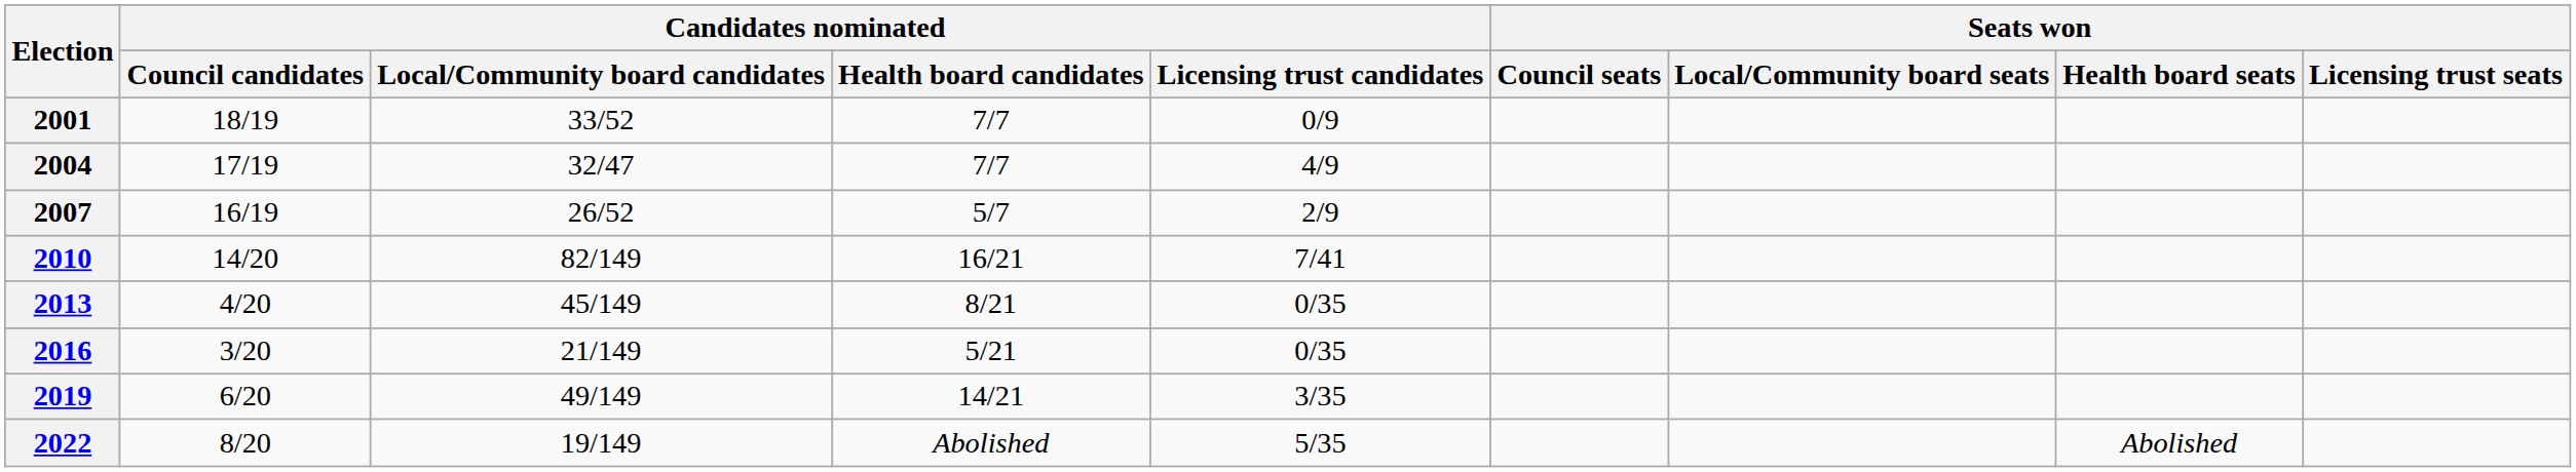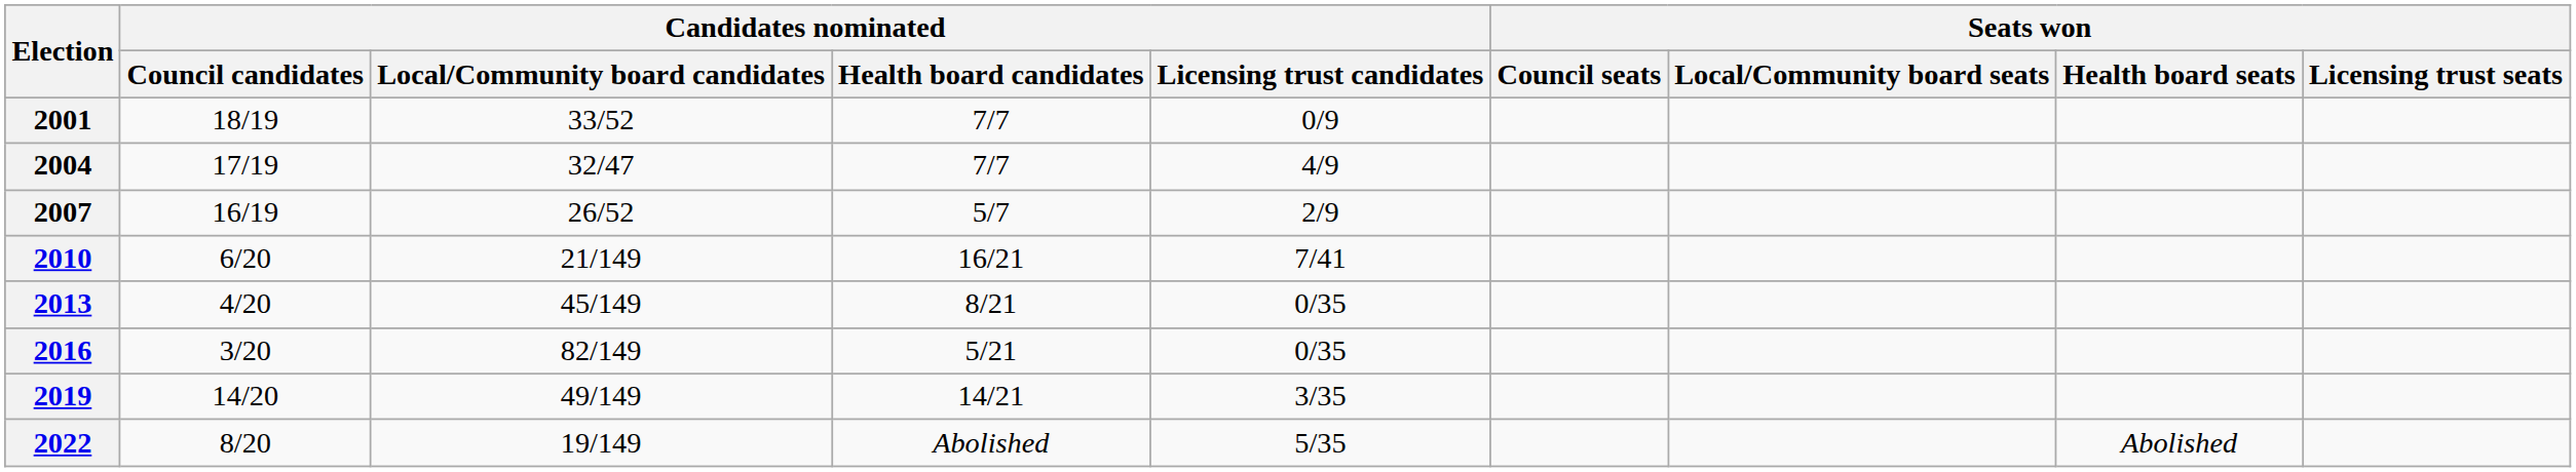2010 | Candidates nominated / Council candidates: 14/20 -> 6/20
2010 | Candidates nominated / Local/Community board candidates: 82/149 -> 21/149
2016 | Candidates nominated / Local/Community board candidates: 21/149 -> 82/149
2019 | Candidates nominated / Council candidates: 6/20 -> 14/20
